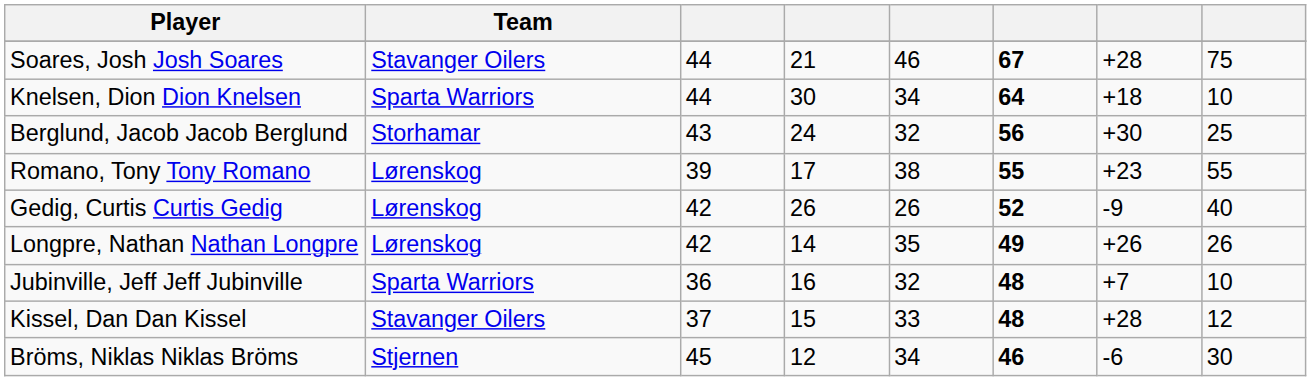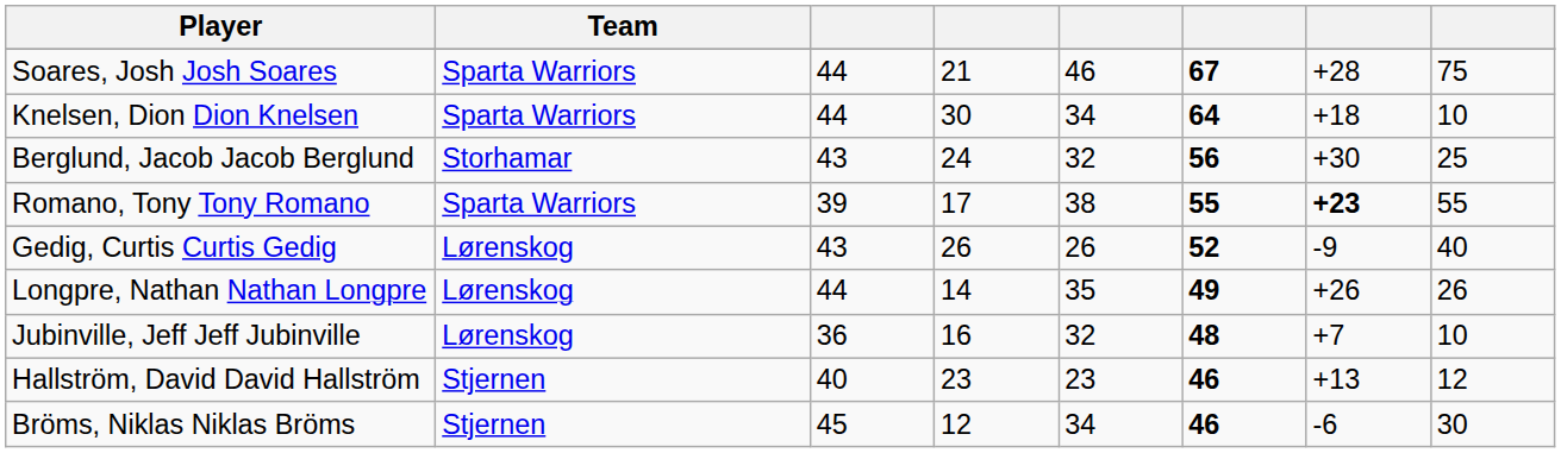Soares, Josh Josh Soares | Team: Stavanger Oilers -> Sparta Warriors
Romano, Tony Tony Romano | Team: Lørenskog -> Sparta Warriors
Romano, Tony Tony Romano | column 7: normal -> bold
Gedig, Curtis Curtis Gedig | column 3: 42 -> 43
Longpre, Nathan Nathan Longpre | column 3: 42 -> 44
Jubinville, Jeff Jeff Jubinville | Team: Sparta Warriors -> Lørenskog
- row: Kissel, Dan Dan Kissel | Stavanger Oilers | 37 | 15 | 33 | 48 | +28 | 12
+ row: Hallström, David David Hallström | Stjernen | 40 | 23 | 23 | 46 | +13 | 12
